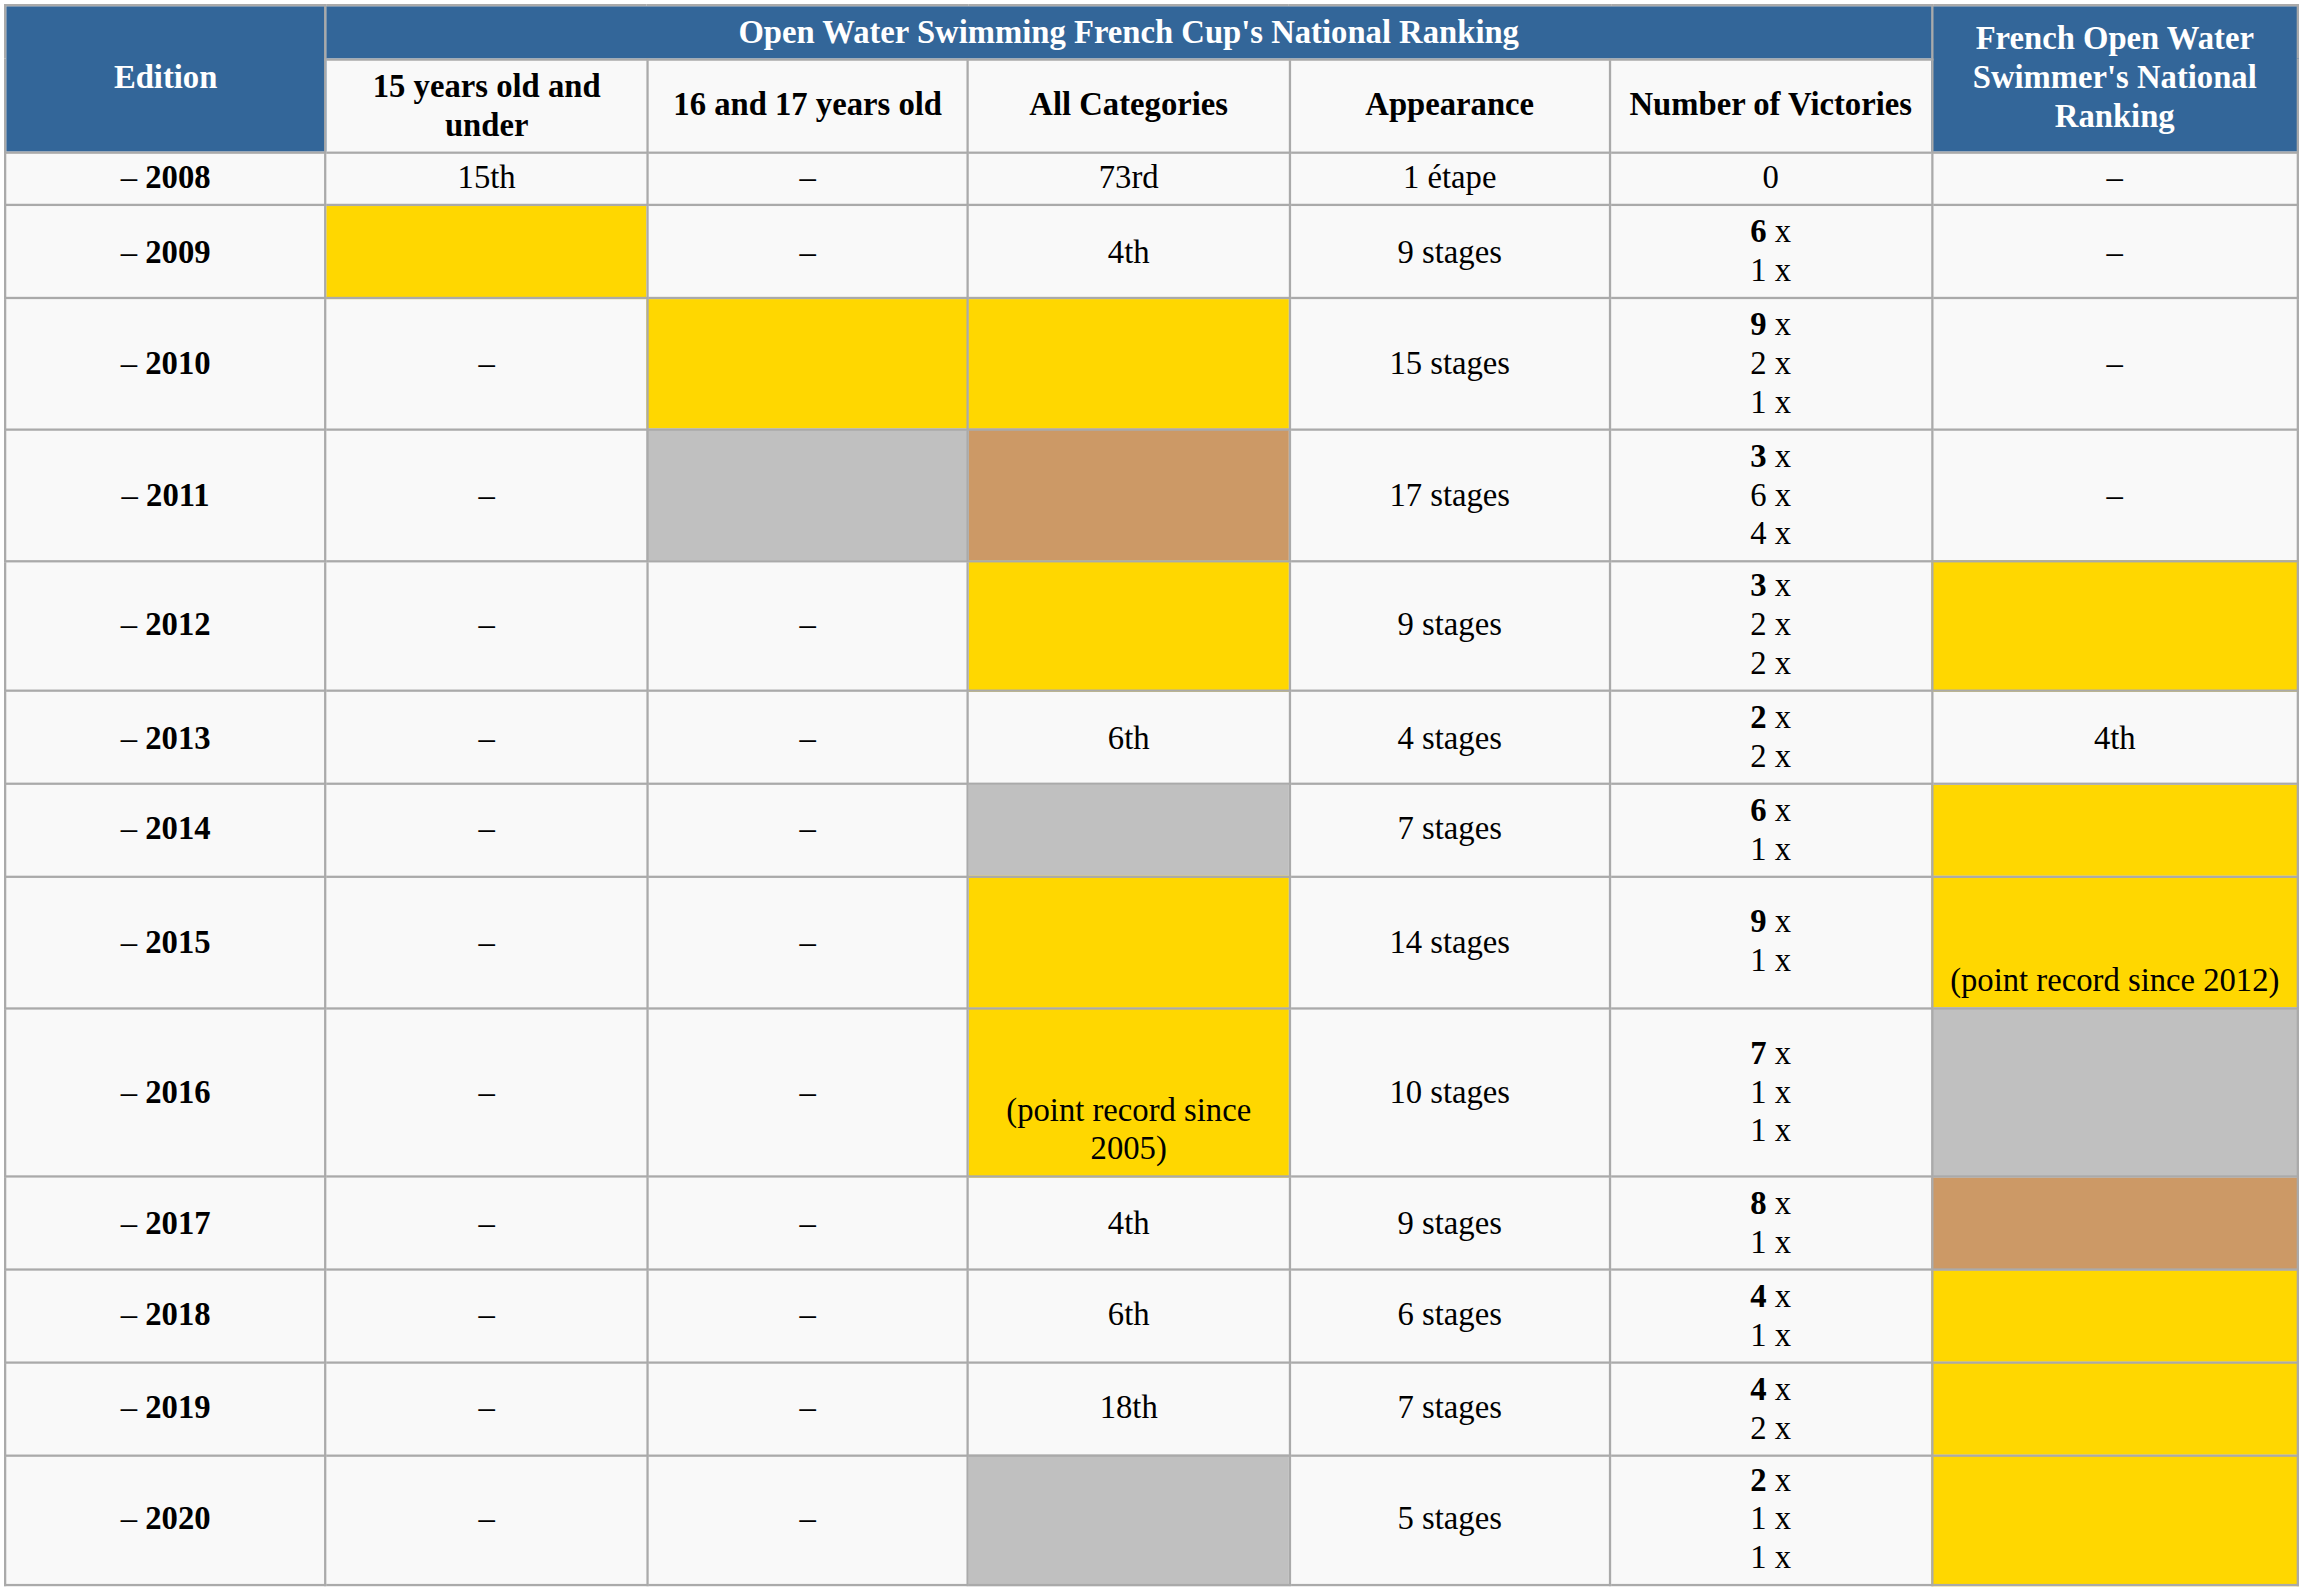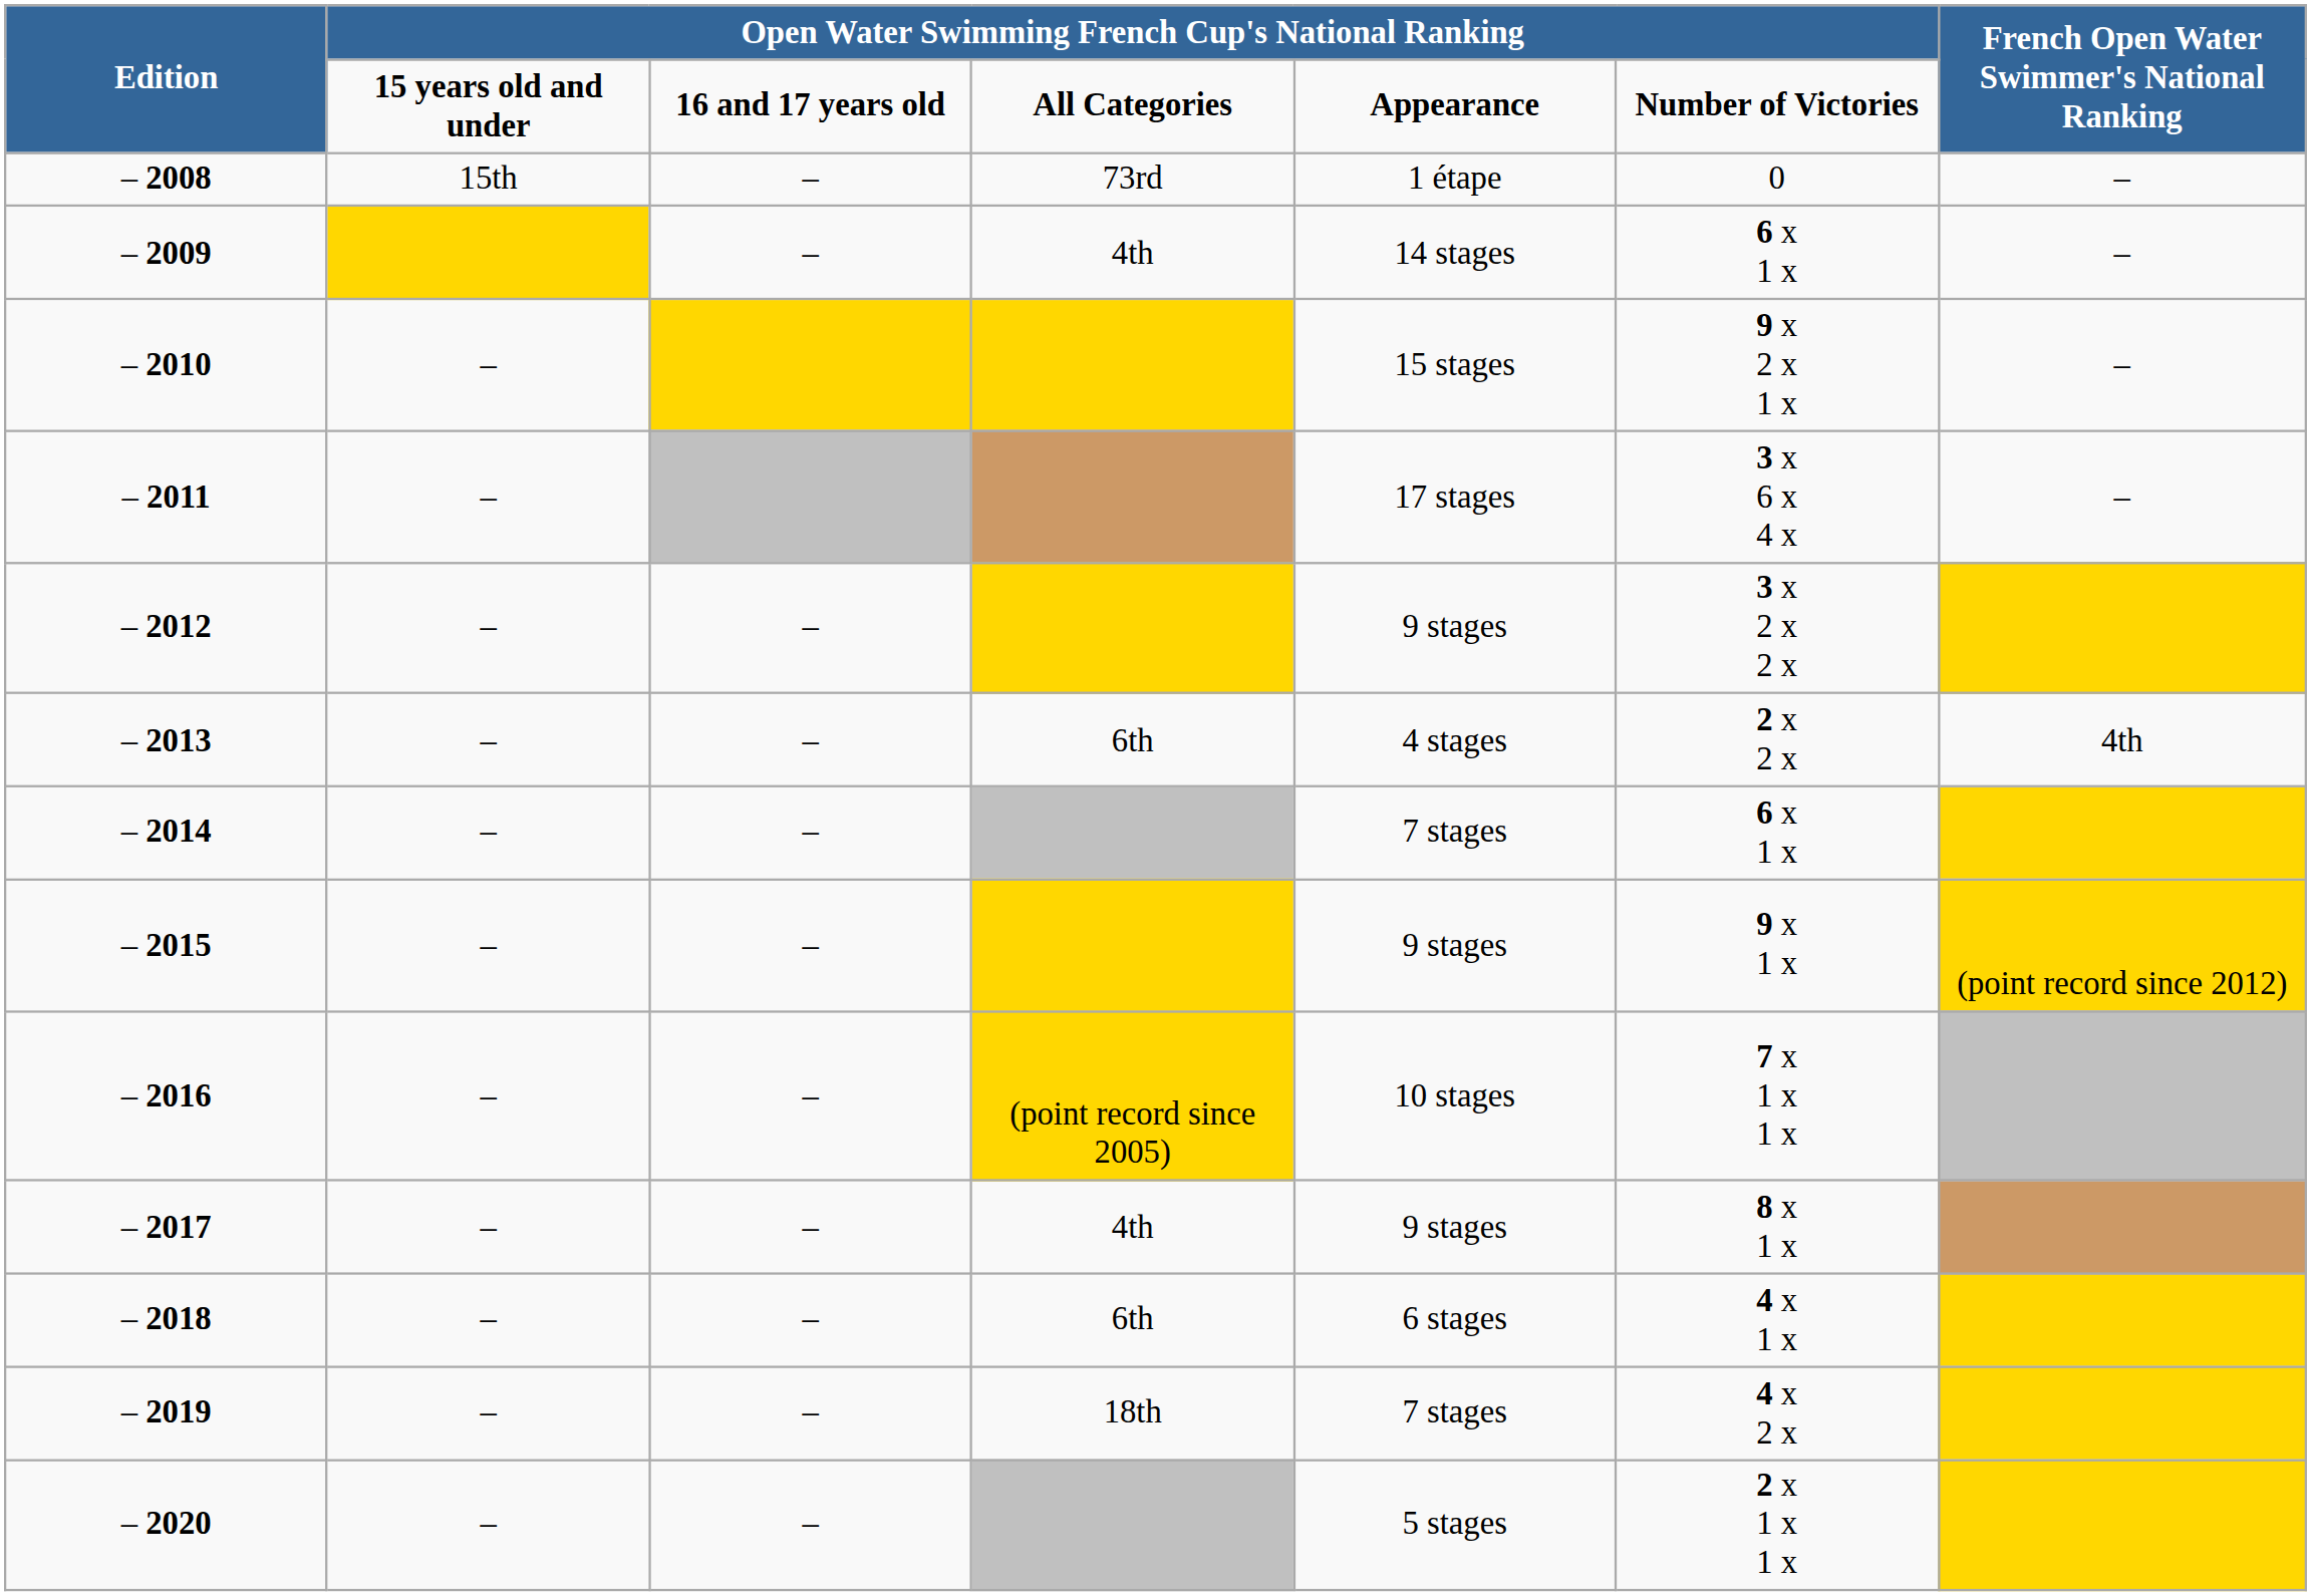– 2009 | column 5: 9 stages -> 14 stages
– 2015 | column 5: 14 stages -> 9 stages
